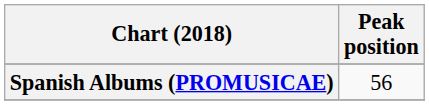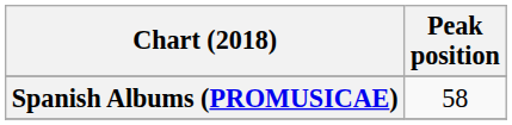Spanish Albums (PROMUSICAE) | Peak position: 56 -> 58
